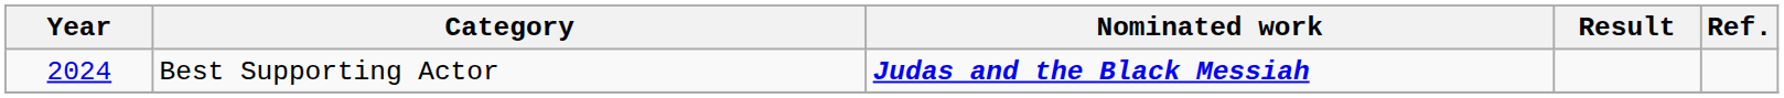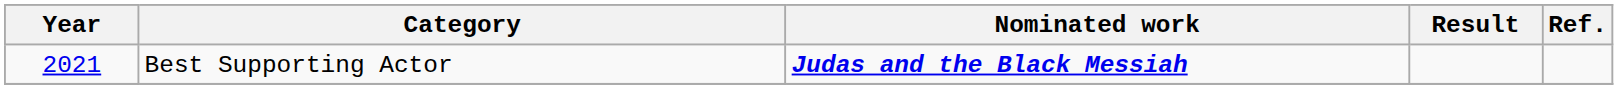Best Supporting Actor | Year: 2024 -> 2021
